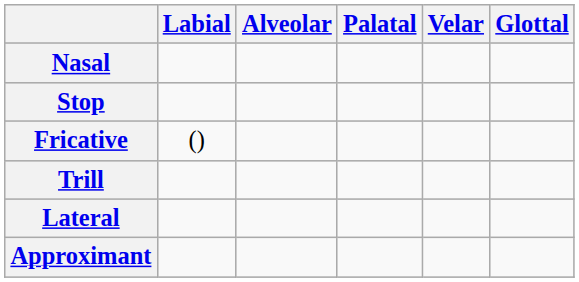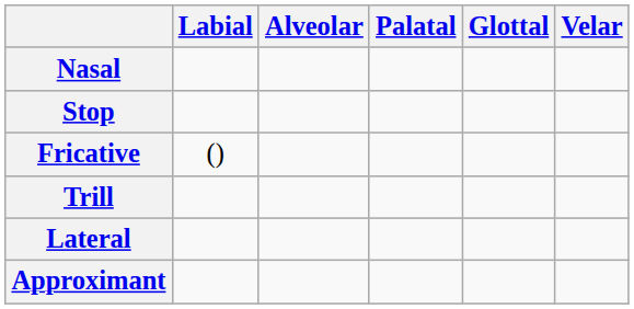columns swapped: Velar <-> Glottal
